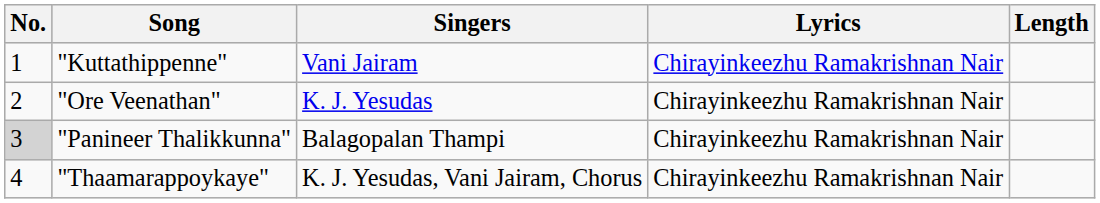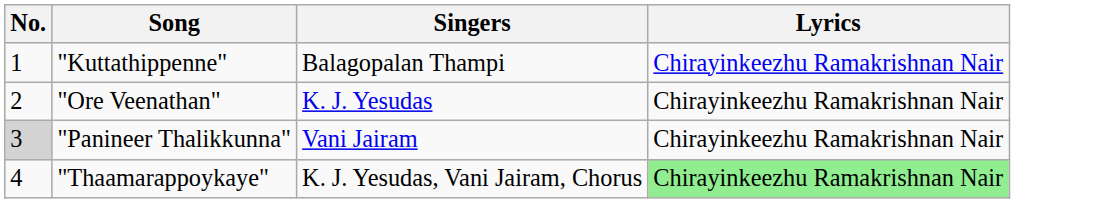- column: Length
"Kuttathippenne" | Singers: Vani Jairam -> Balagopalan Thampi
"Panineer Thalikkunna" | Singers: Balagopalan Thampi -> Vani Jairam
"Thaamarappoykaye" | Lyrics: no background -> lightgreen background
